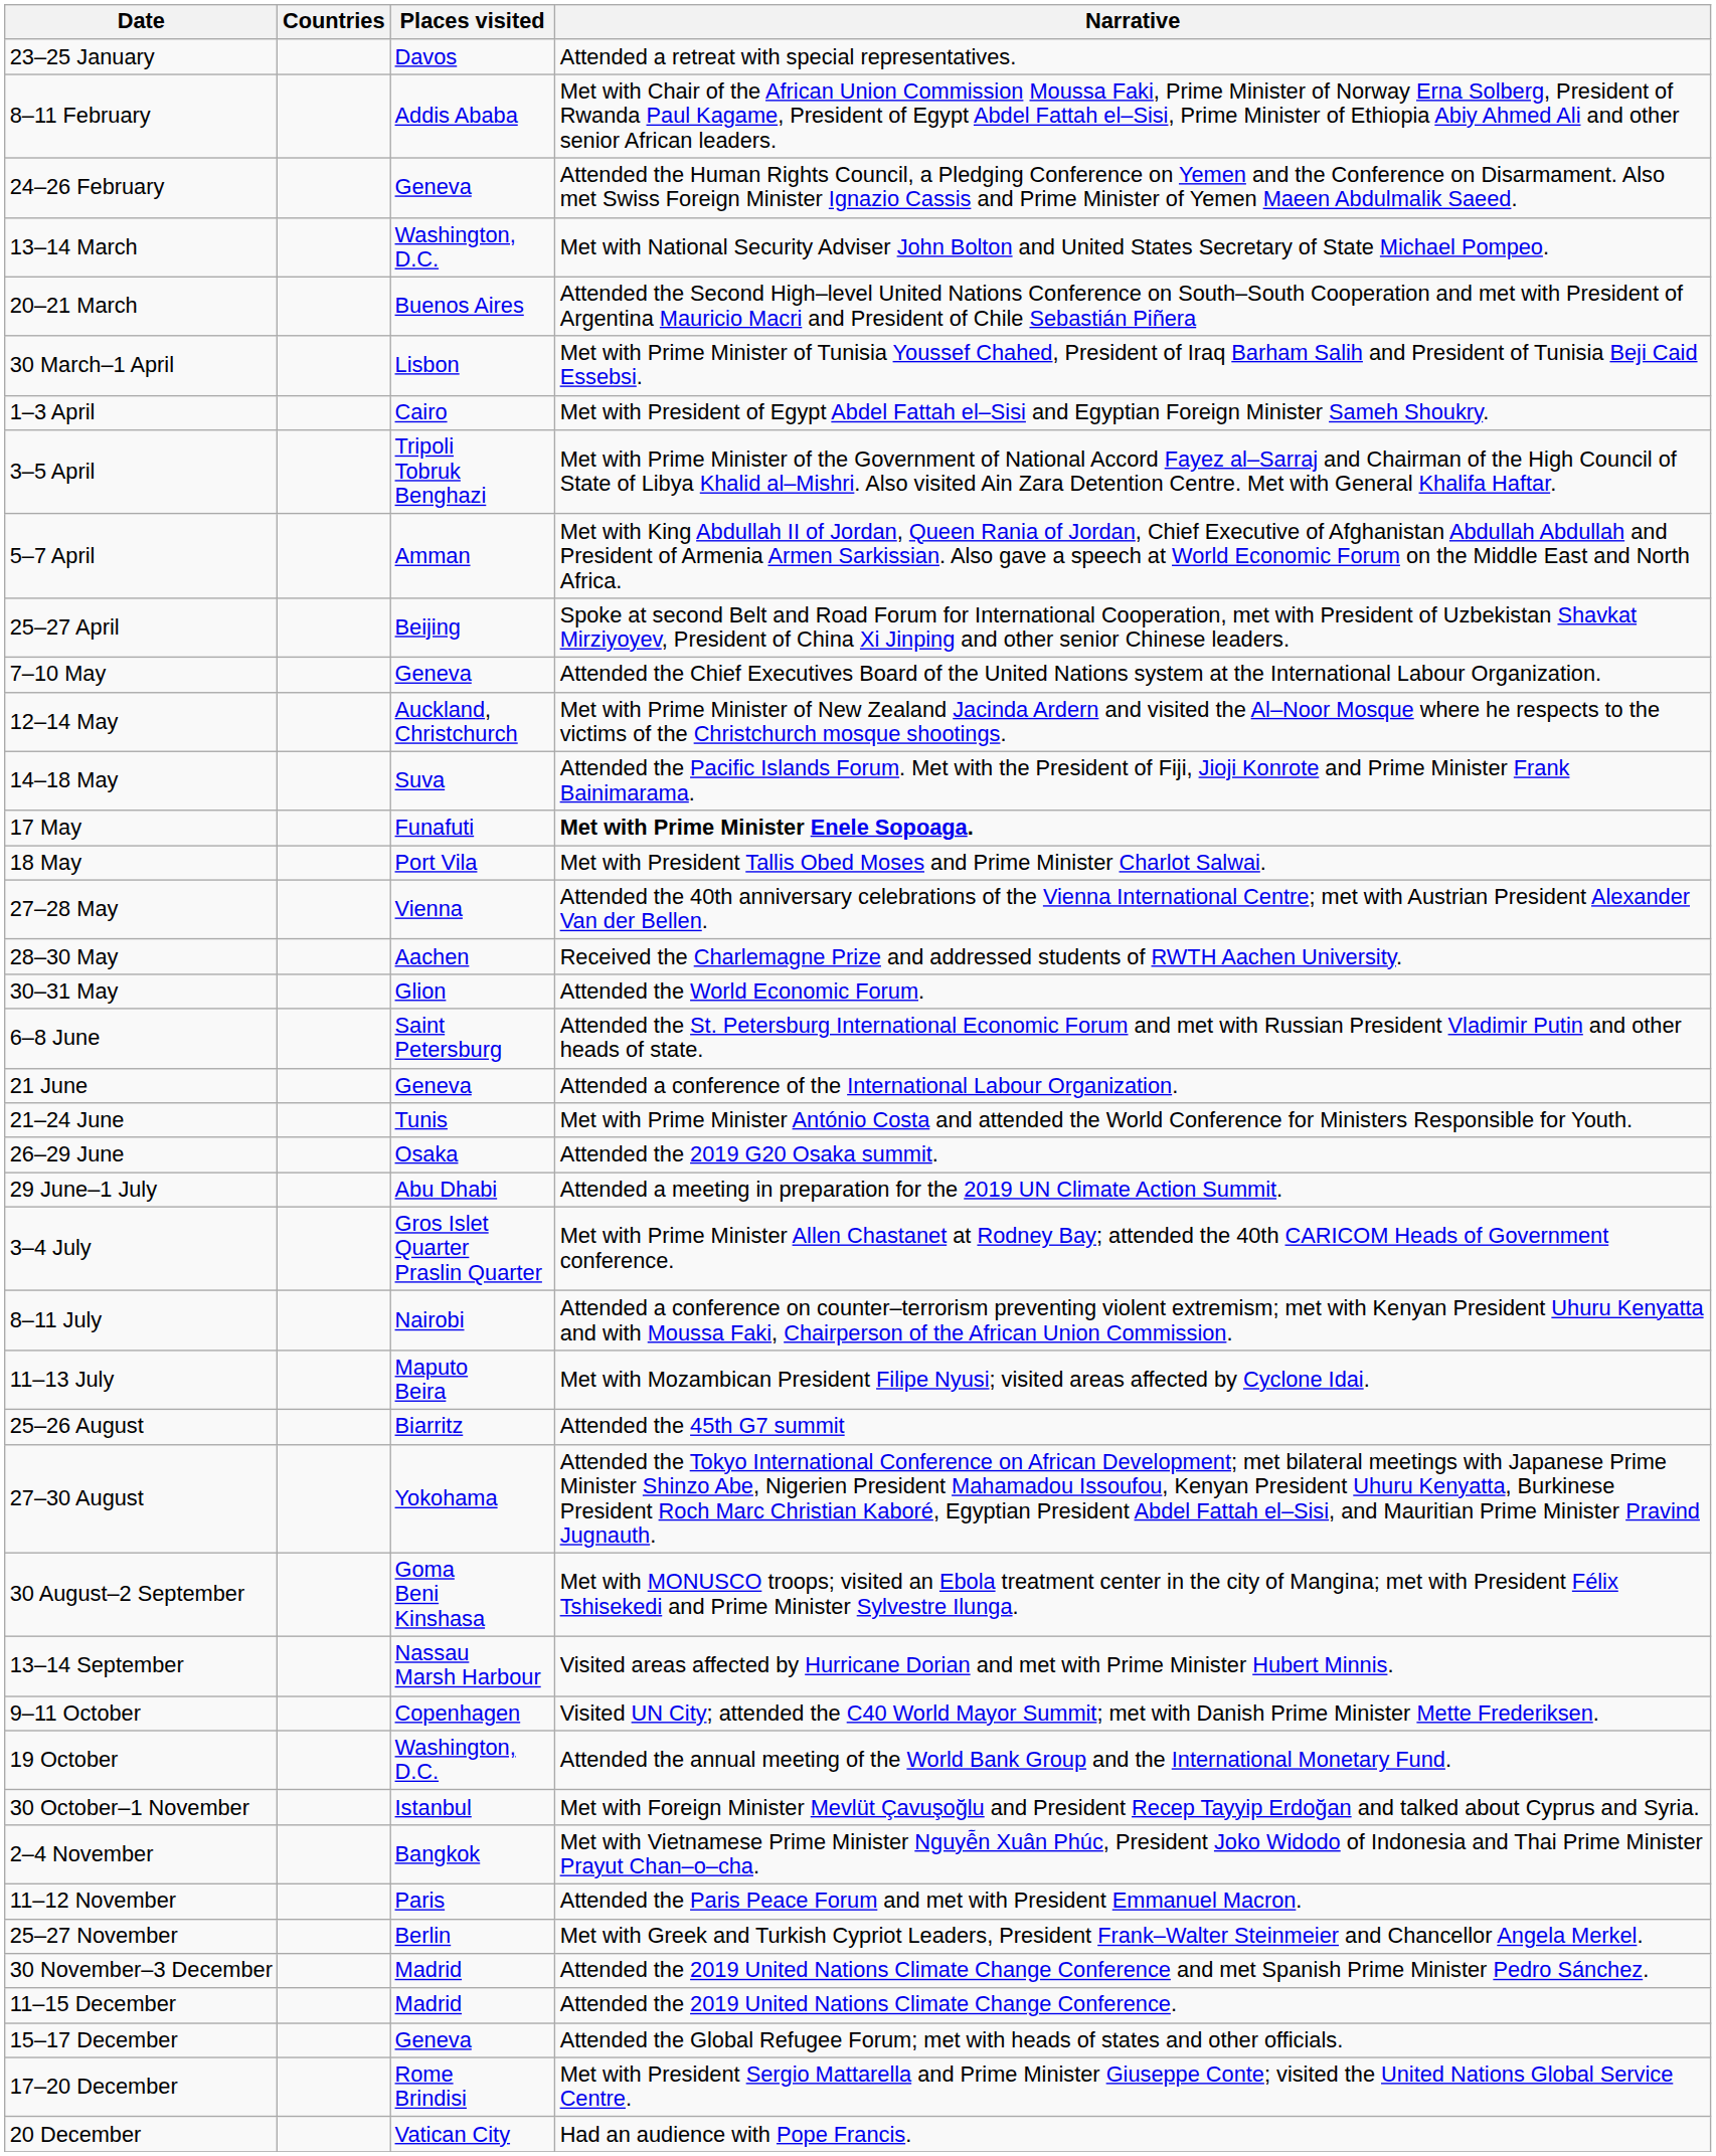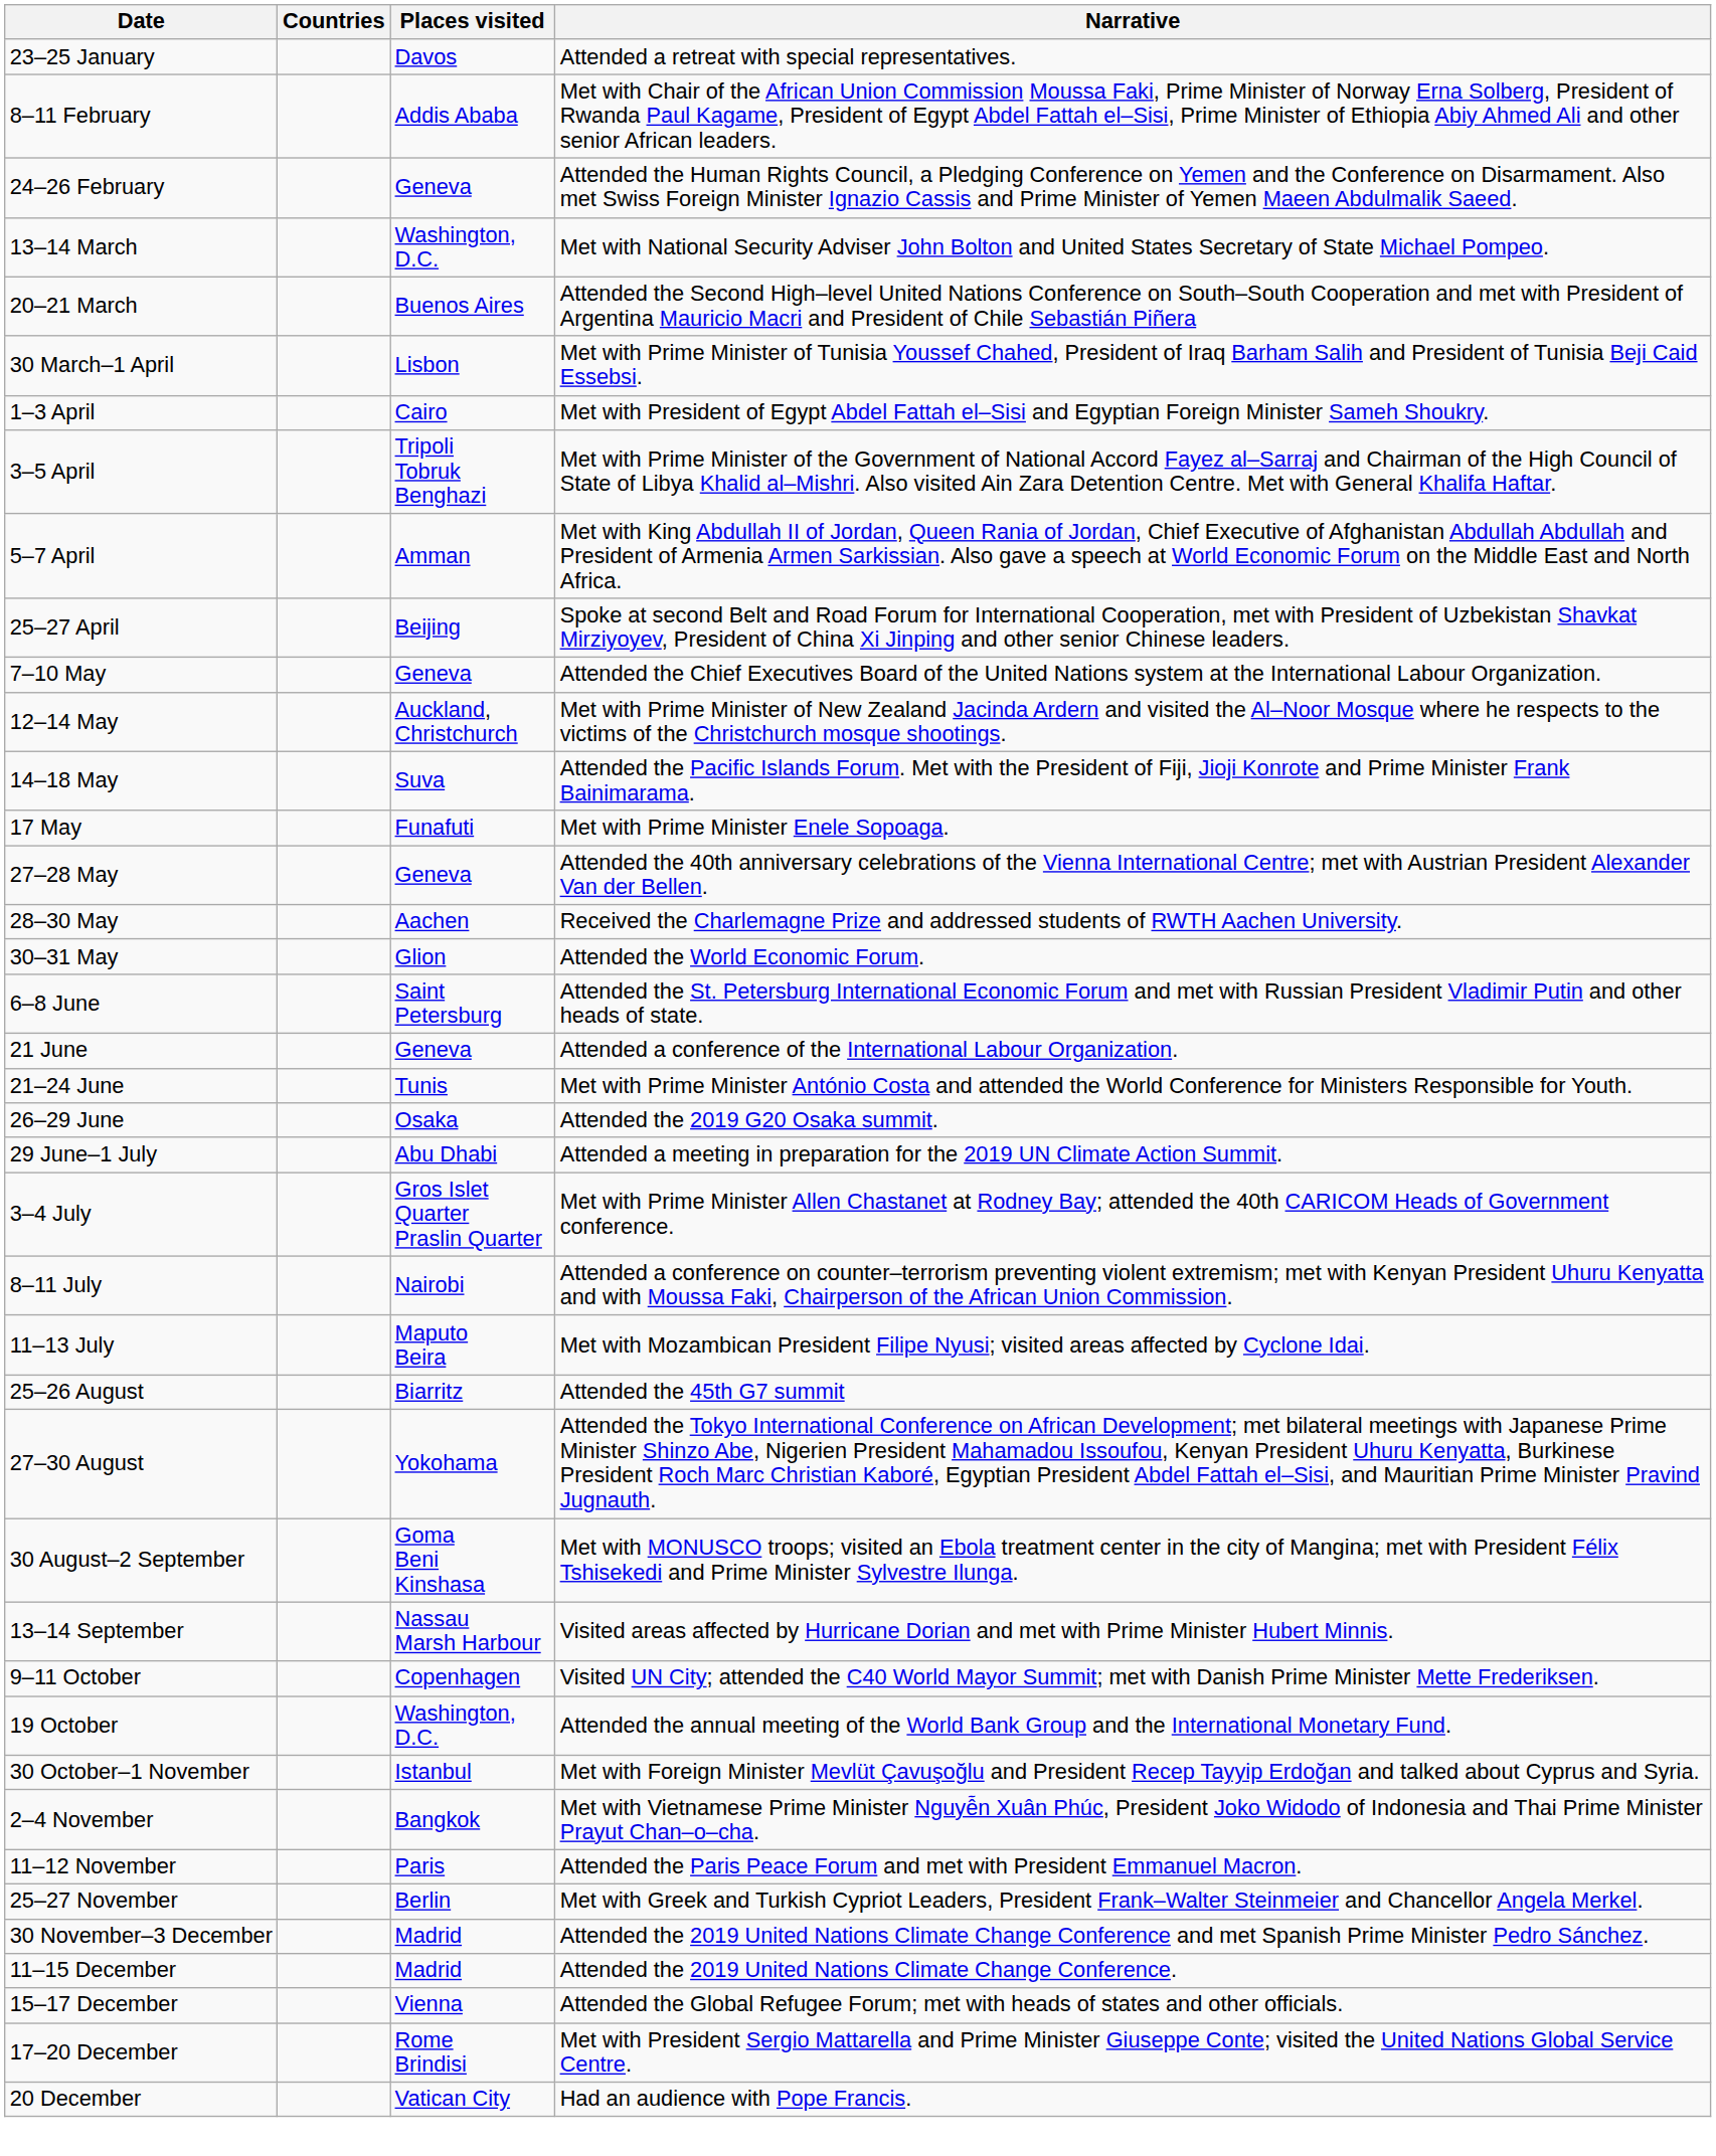17 May | Narrative: bold -> normal
- row: 18 May | Port Vila | Met with President Tallis Obed Moses and Prime Minister Charlot Salwai.
27–28 May | Places visited: Vienna -> Geneva
15–17 December | Places visited: Geneva -> Vienna
